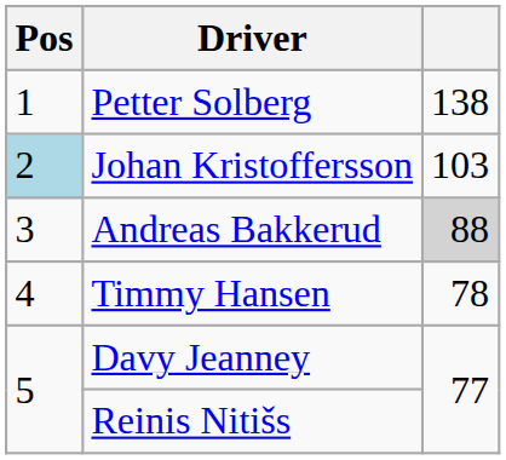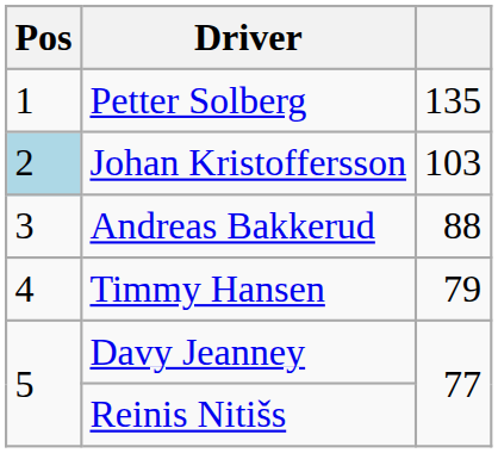Petter Solberg | column 3: 138 -> 135
Andreas Bakkerud | column 3: lightgrey background -> no background
Timmy Hansen | column 3: 78 -> 79
